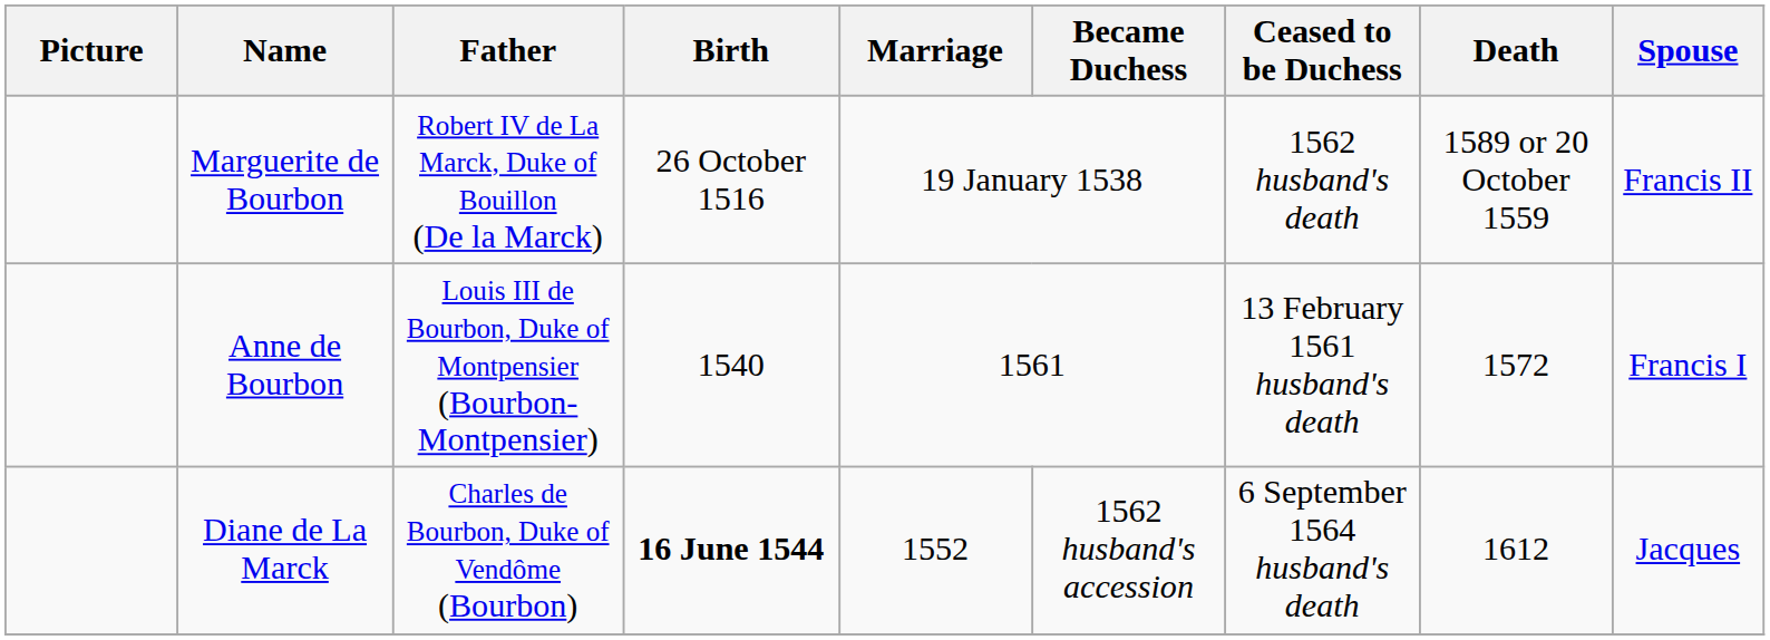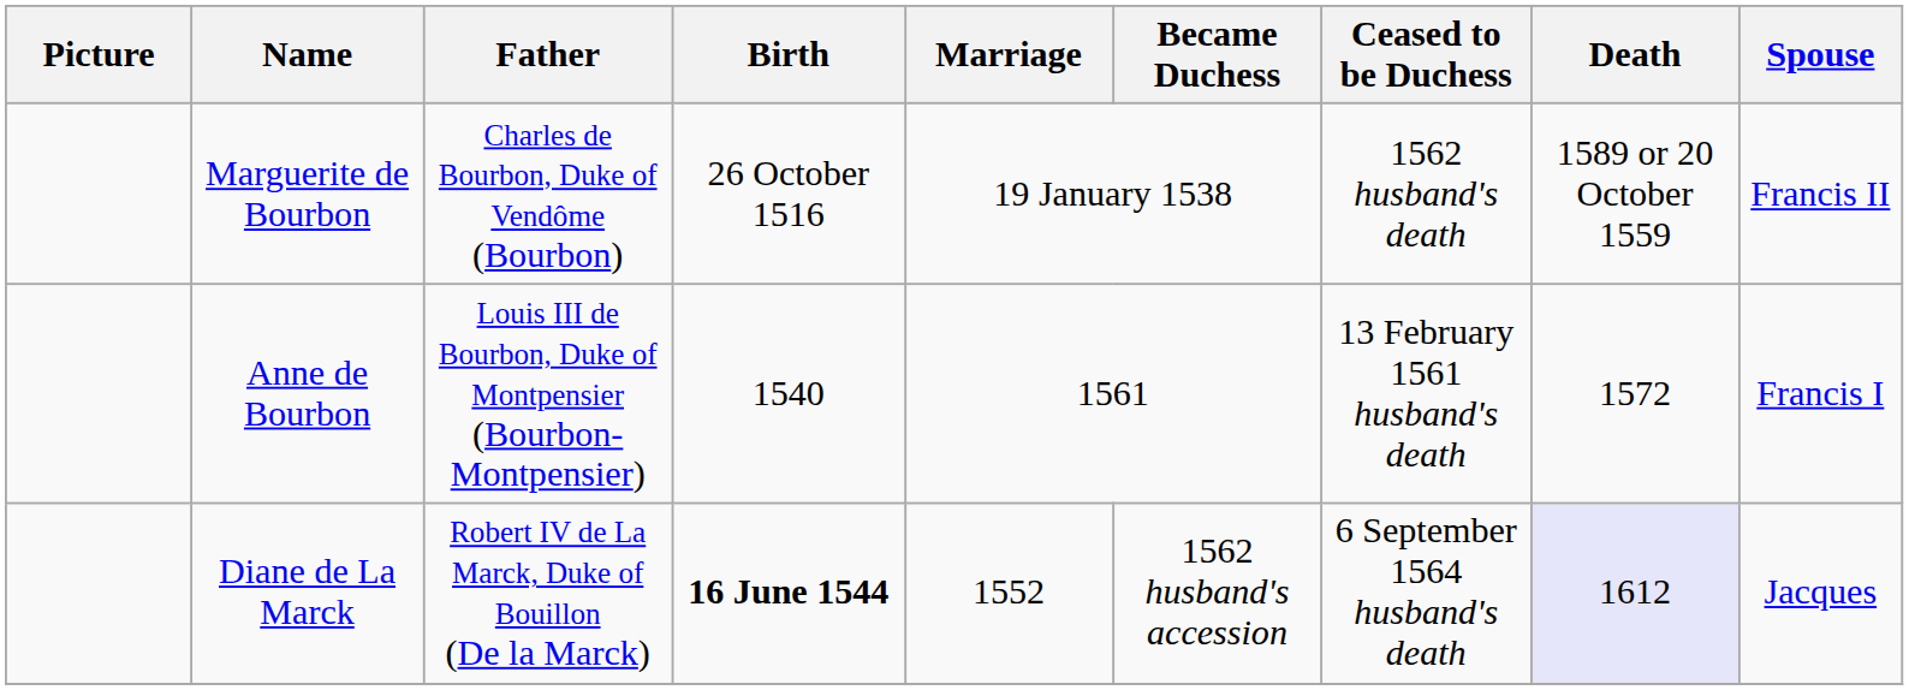Marguerite de Bourbon | Father: Robert IV de La Marck, Duke of Bouillon (De la Marck) -> Charles de Bourbon, Duke of Vendôme (Bourbon)
Diane de La Marck | Father: Charles de Bourbon, Duke of Vendôme (Bourbon) -> Robert IV de La Marck, Duke of Bouillon (De la Marck)
Diane de La Marck | Death: no background -> lavender background
